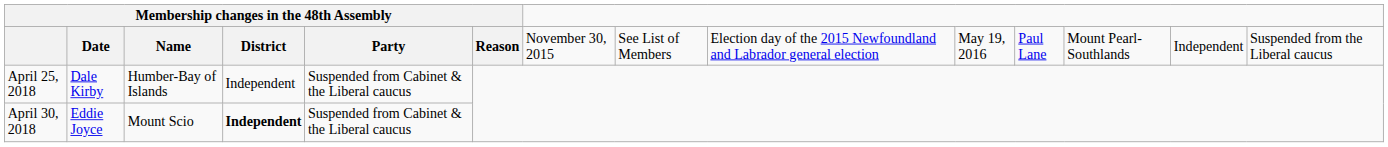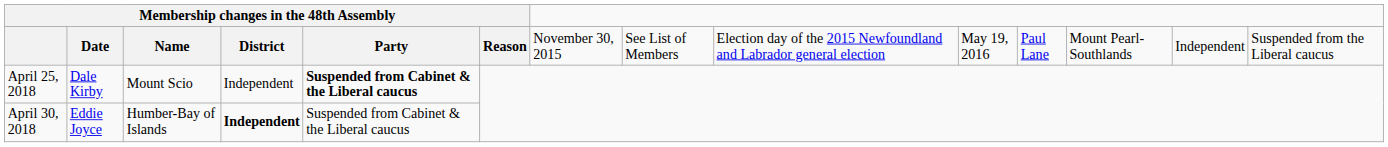April 25, 2018 | column 3: Humber-Bay of Islands -> Mount Scio
April 25, 2018 | column 5: normal -> bold
April 30, 2018 | column 3: Mount Scio -> Humber-Bay of Islands
